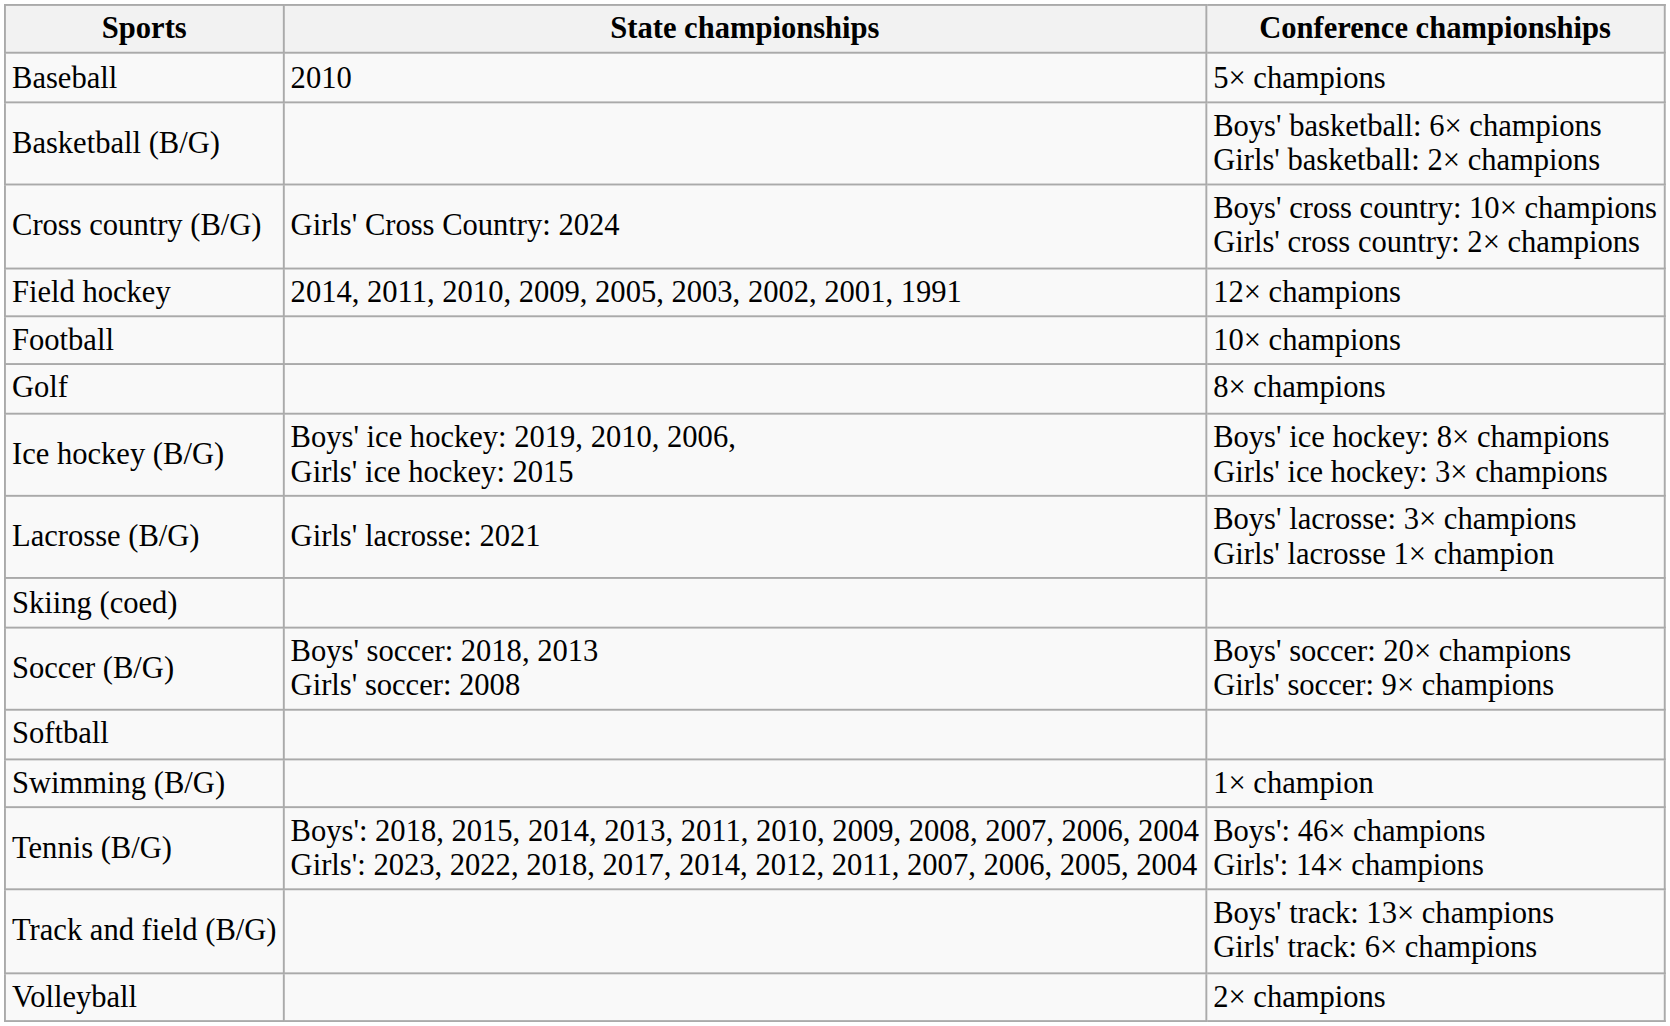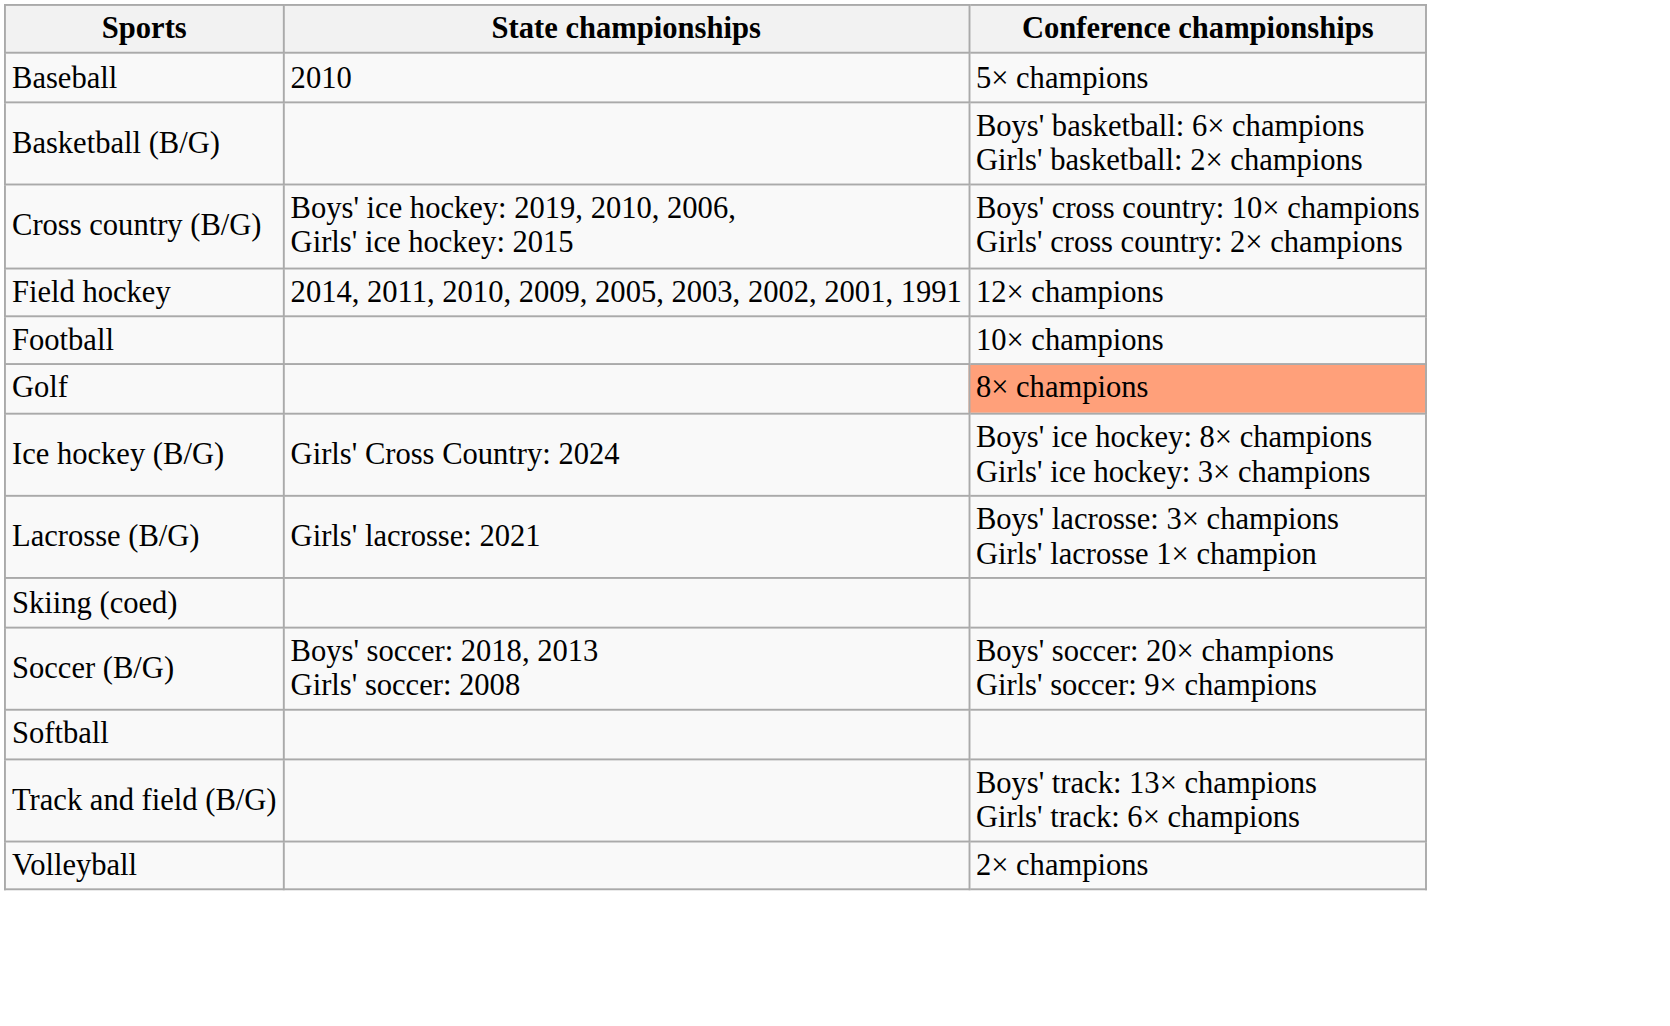Cross country (B/G) | State championships: Girls' Cross Country: 2024 -> Boys' ice hockey: 2019, 2010, 2006, Girls' ice hockey: 2015
Golf | Conference championships: no background -> lightsalmon background
Ice hockey (B/G) | State championships: Boys' ice hockey: 2019, 2010, 2006, Girls' ice hockey: 2015 -> Girls' Cross Country: 2024
- row: Swimming (B/G) | 1× champion
- row: Tennis (B/G) | Boys': 2018, 2015, 2014, 2013, 2011, 2010, 2009, 2008, 2007, 2006, 2004 Girls': 2023, 2022, 2018, 2017, 2014, 2012, 2011, 2007, 2006, 2005, 2004 | Boys': 46× champions Girls': 14× champions
